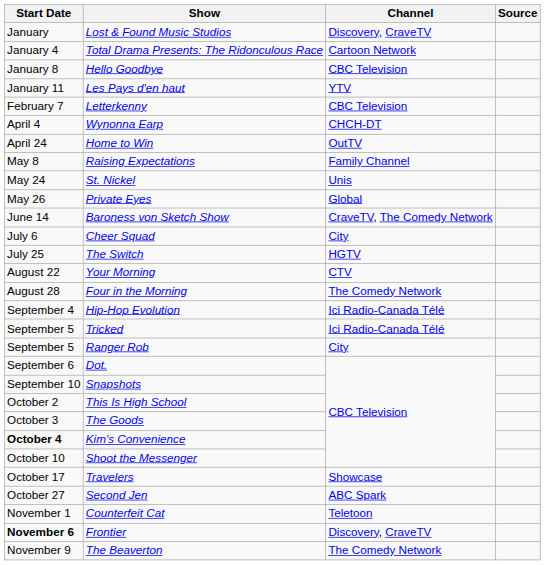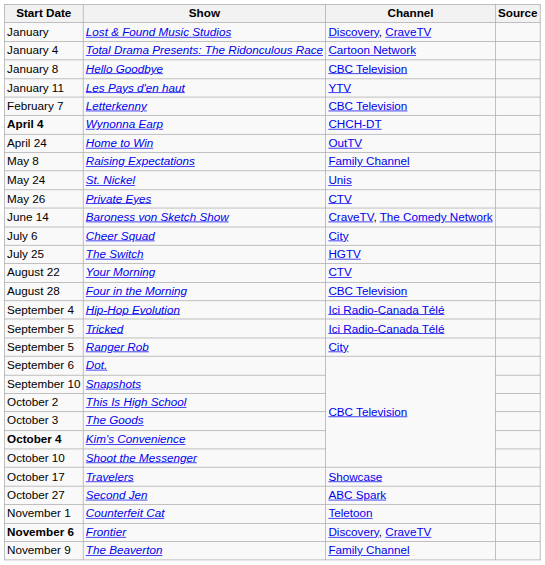Wynonna Earp | Start Date: normal -> bold
Private Eyes | Channel: Global -> CTV
Four in the Morning | Channel: The Comedy Network -> CBC Television
The Beaverton | Channel: The Comedy Network -> Family Channel
